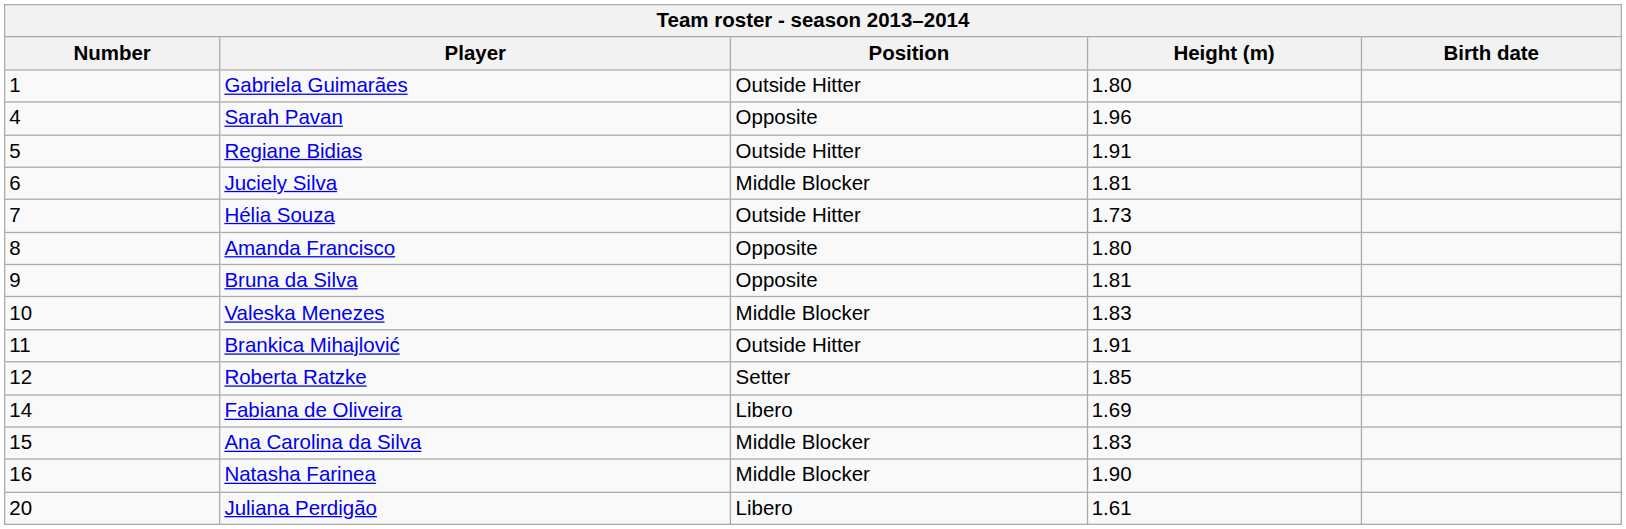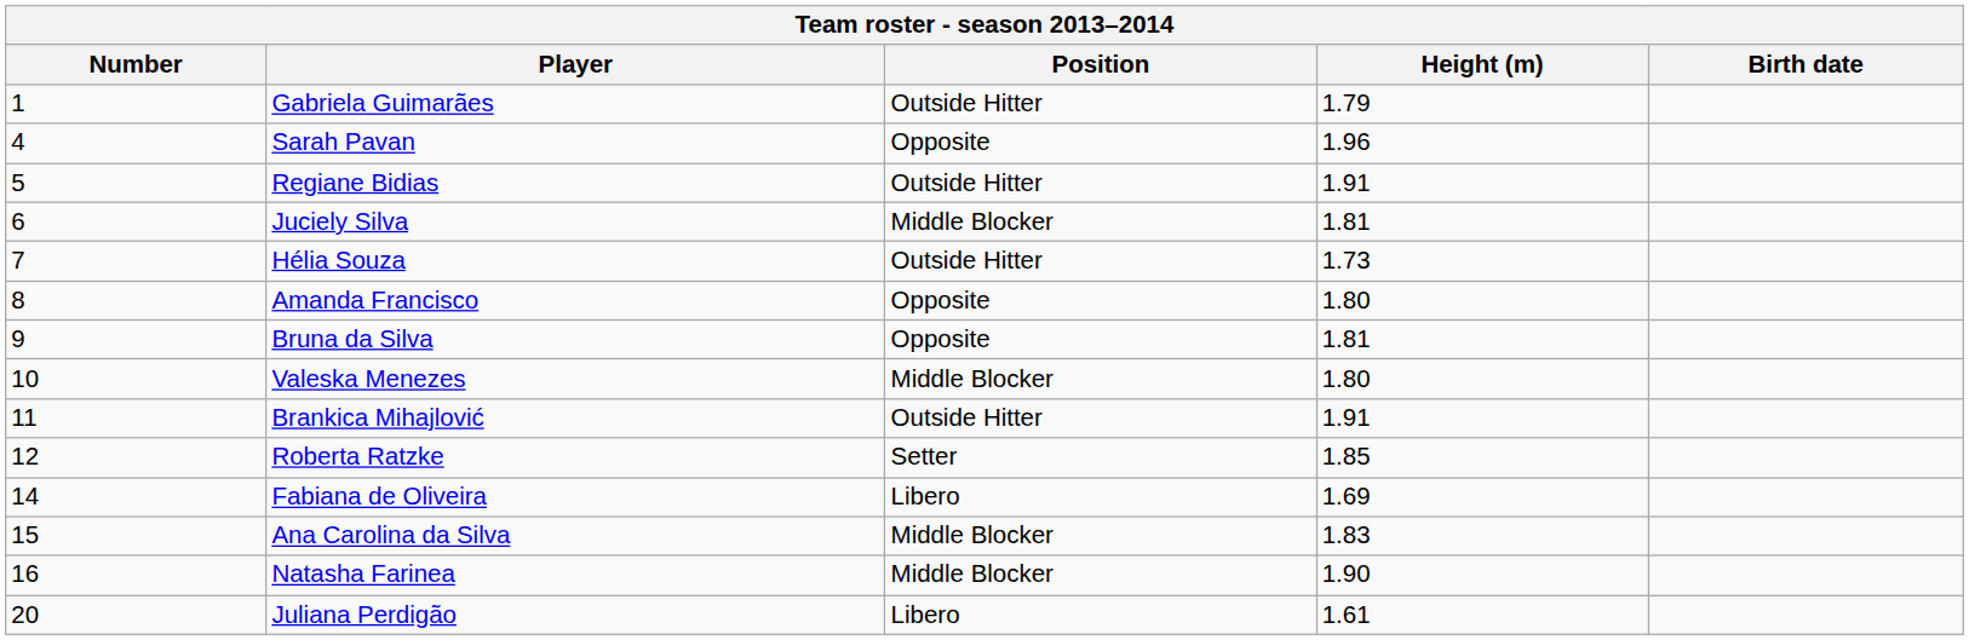Gabriela Guimarães | Height (m): 1.80 -> 1.79
Valeska Menezes | Height (m): 1.83 -> 1.80
